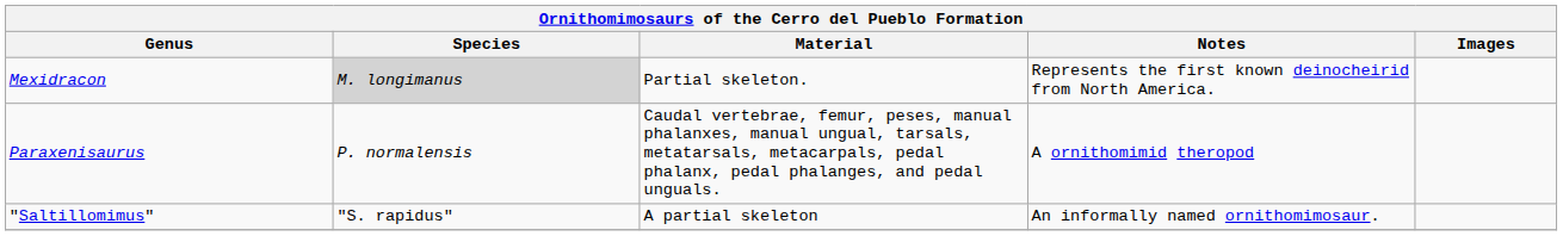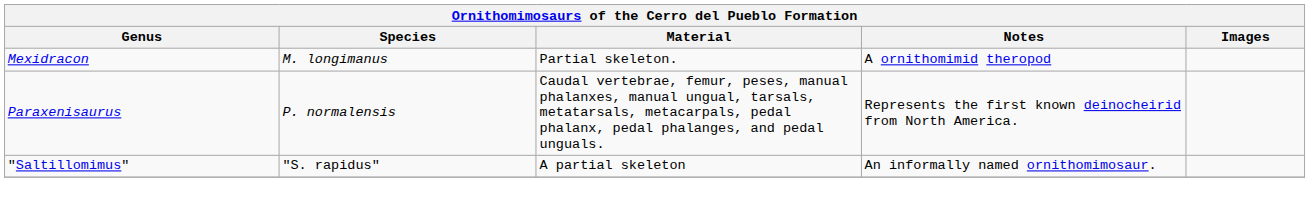Mexidracon | Species: lightgrey background -> no background
Mexidracon | Notes: Represents the first known deinocheirid from North America. -> A ornithomimid theropod
Paraxenisaurus | Notes: A ornithomimid theropod -> Represents the first known deinocheirid from North America.
